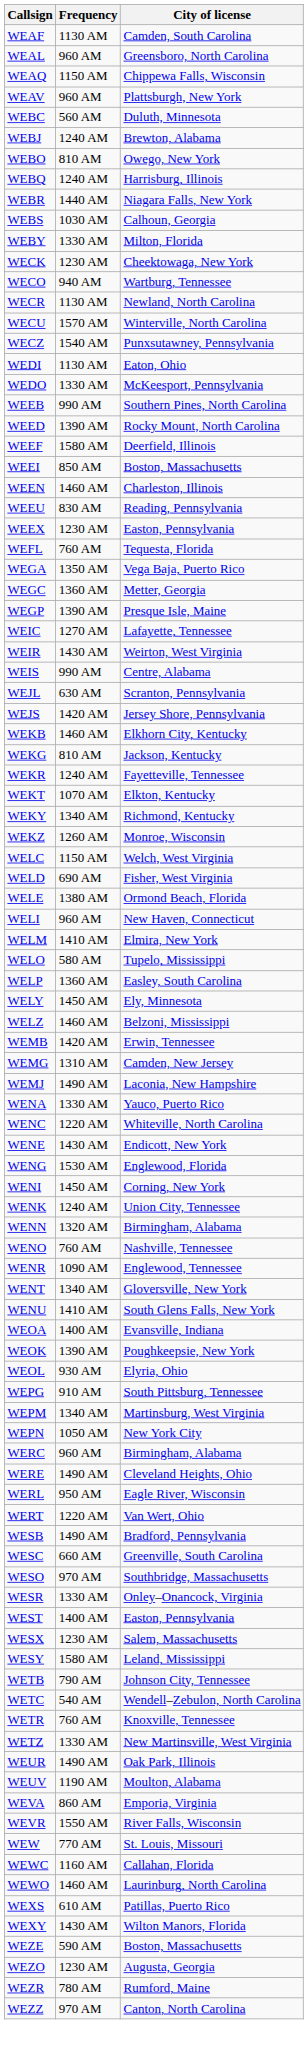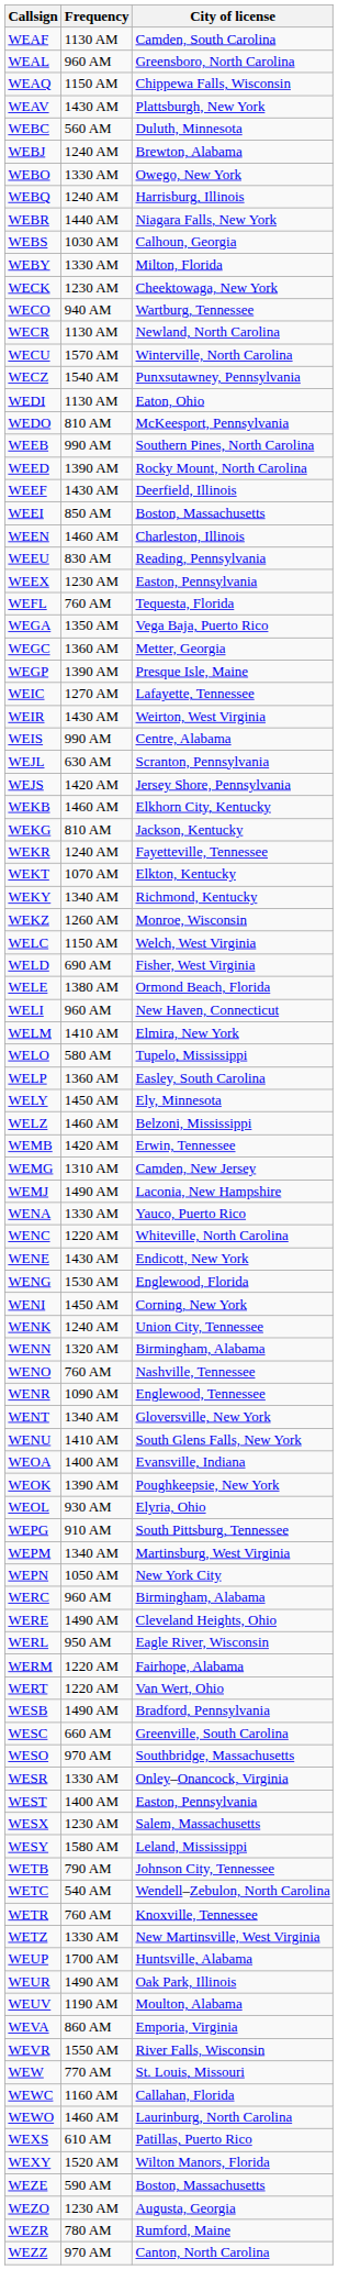WEAV | Frequency: 960 AM -> 1430 AM
WEBO | Frequency: 810 AM -> 1330 AM
WEDO | Frequency: 1330 AM -> 810 AM
WEEF | Frequency: 1580 AM -> 1430 AM
+ row: WERM | 1220 AM | Fairhope, Alabama
+ row: WEUP | 1700 AM | Huntsville, Alabama
WEXY | Frequency: 1430 AM -> 1520 AM
